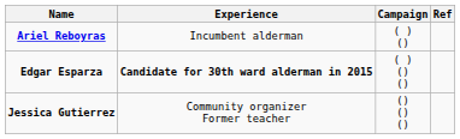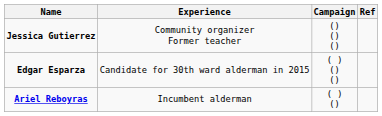rows swapped: Ariel Reboyras <-> Jessica Gutierrez
Edgar Esparza | Experience: bold -> normal
